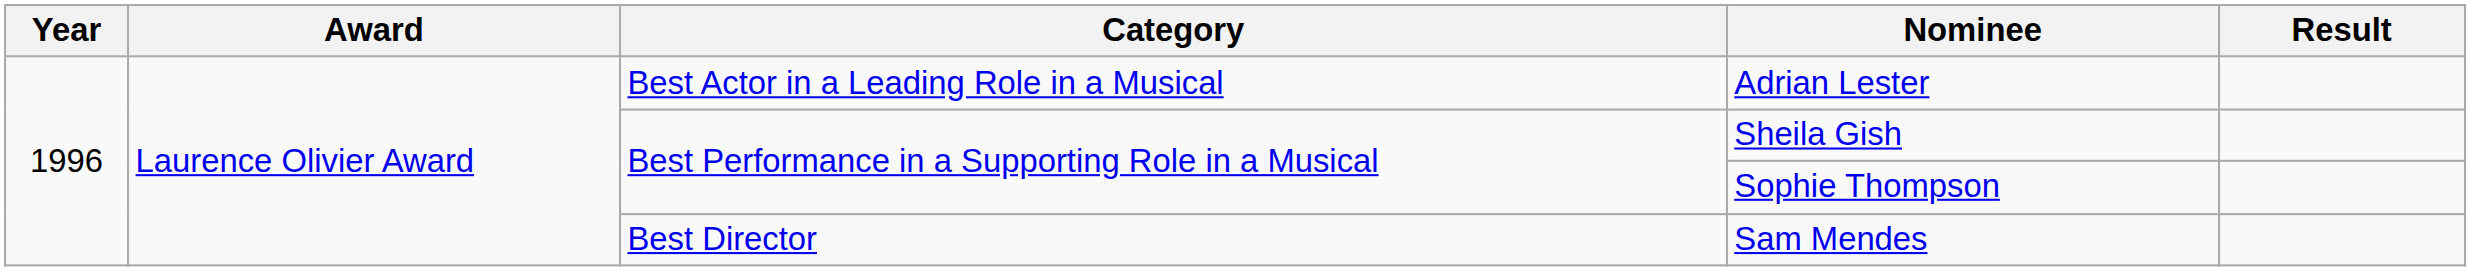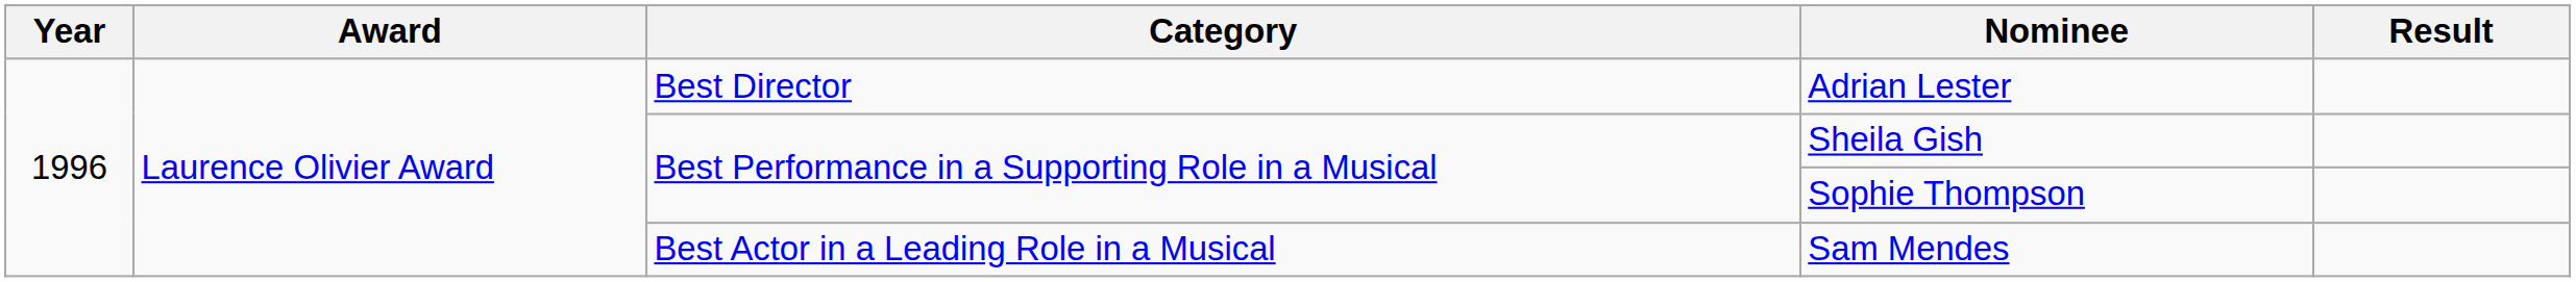Adrian Lester | Category: Best Actor in a Leading Role in a Musical -> Best Director
Sam Mendes | Category: Best Director -> Best Actor in a Leading Role in a Musical
